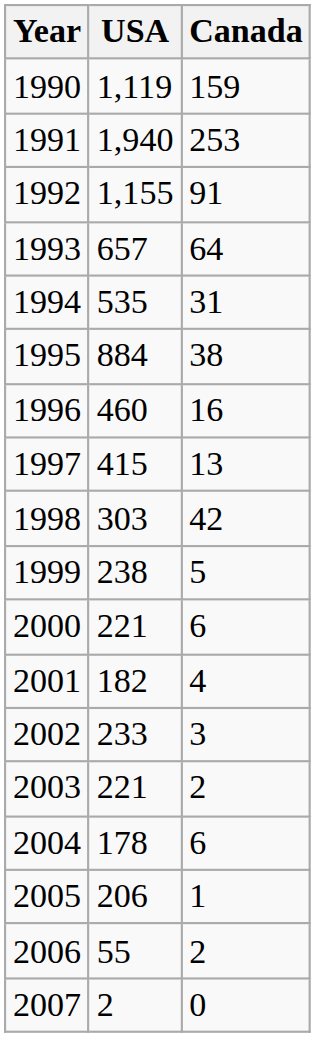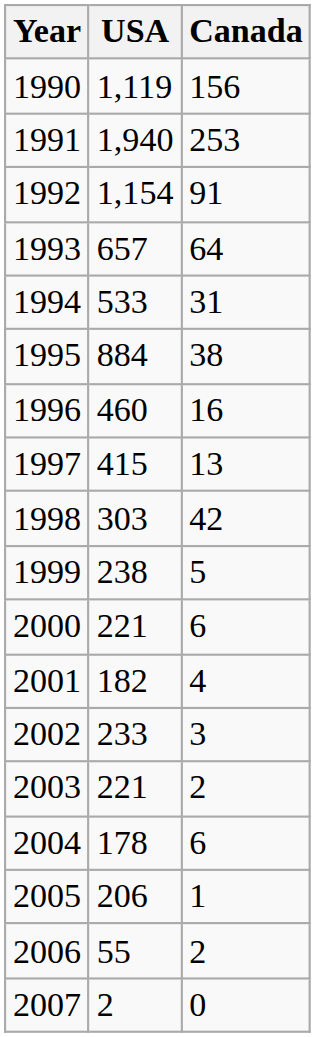1990 | Canada: 159 -> 156
1992 | USA: 1,155 -> 1,154
1994 | USA: 535 -> 533
